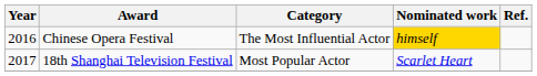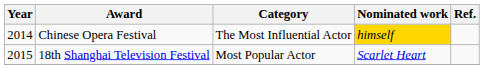Chinese Opera Festival | Year: 2016 -> 2014
18th Shanghai Television Festival | Year: 2017 -> 2015
